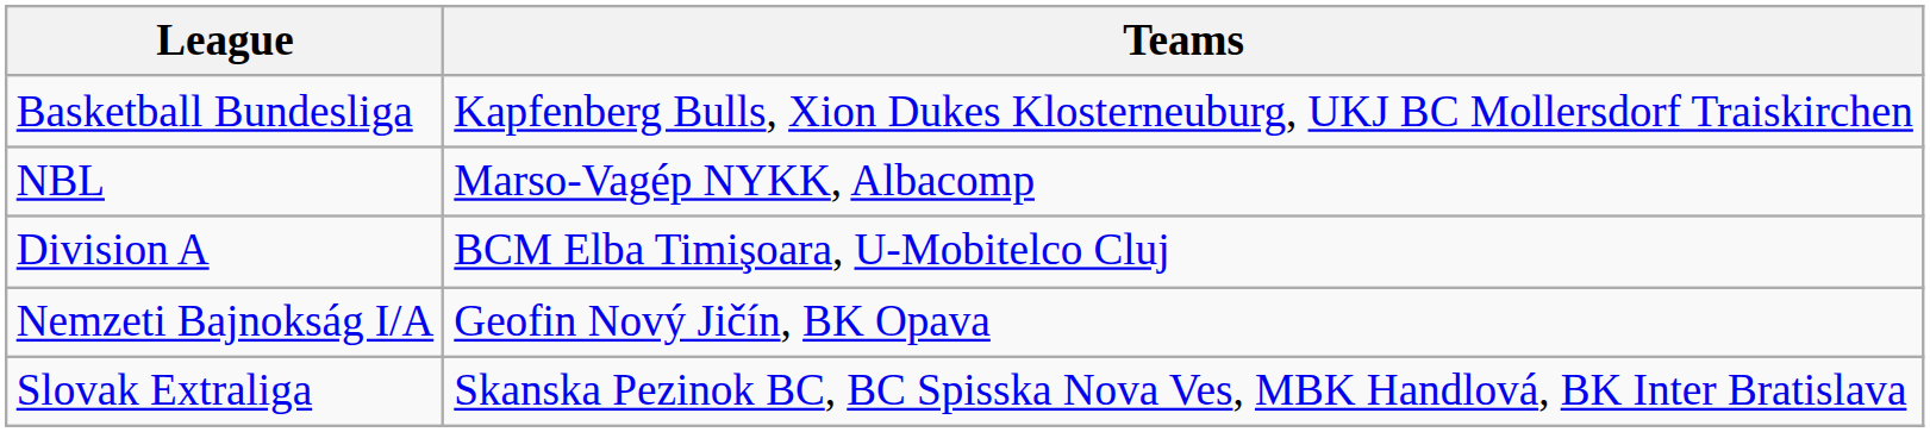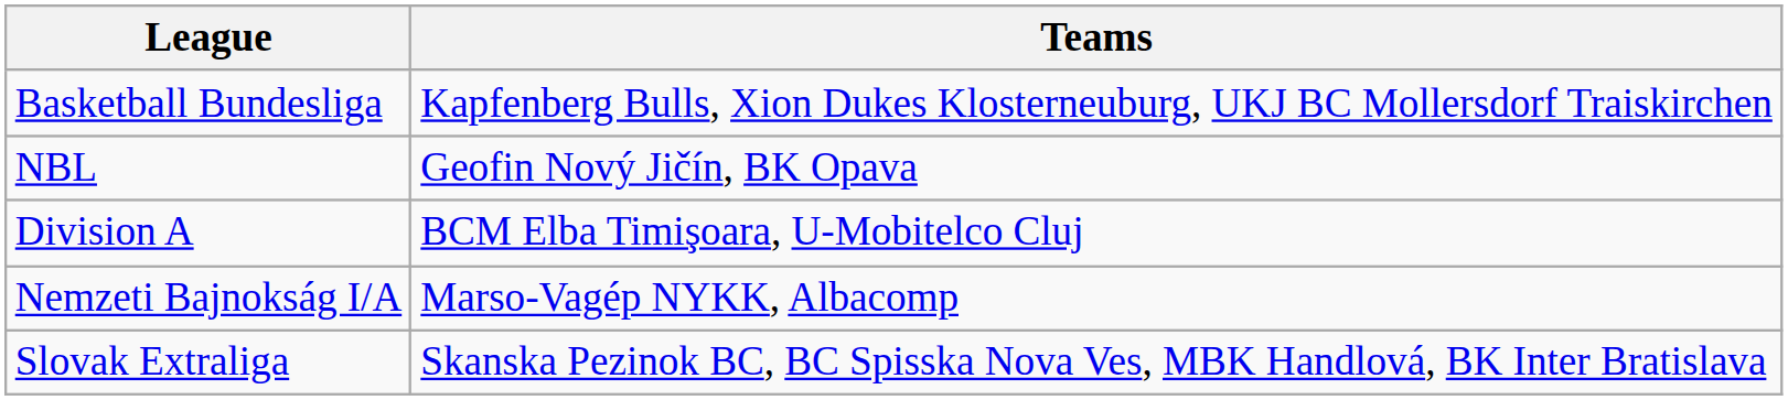NBL | Teams: Marso-Vagép NYKK, Albacomp -> Geofin Nový Jičín, BK Opava
Nemzeti Bajnokság I/A | Teams: Geofin Nový Jičín, BK Opava -> Marso-Vagép NYKK, Albacomp
